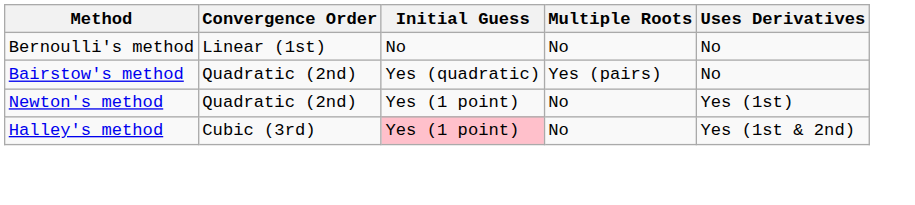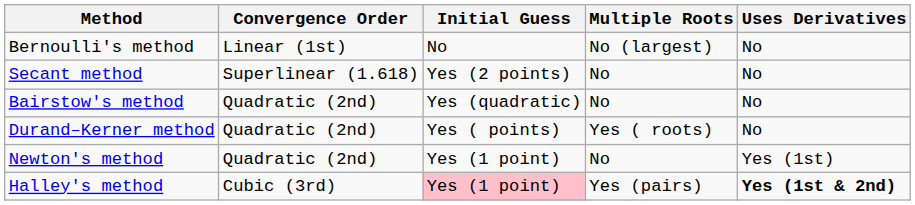Bernoulli's method | Multiple Roots: No -> No (largest)
+ row: Secant method | Superlinear (1.618) | Yes (2 points) | No | No
Bairstow's method | Multiple Roots: Yes (pairs) -> No
+ row: Durand–Kerner method | Quadratic (2nd) | Yes ( points) | Yes ( roots) | No
Halley's method | Multiple Roots: No -> Yes (pairs)
Halley's method | Uses Derivatives: normal -> bold
